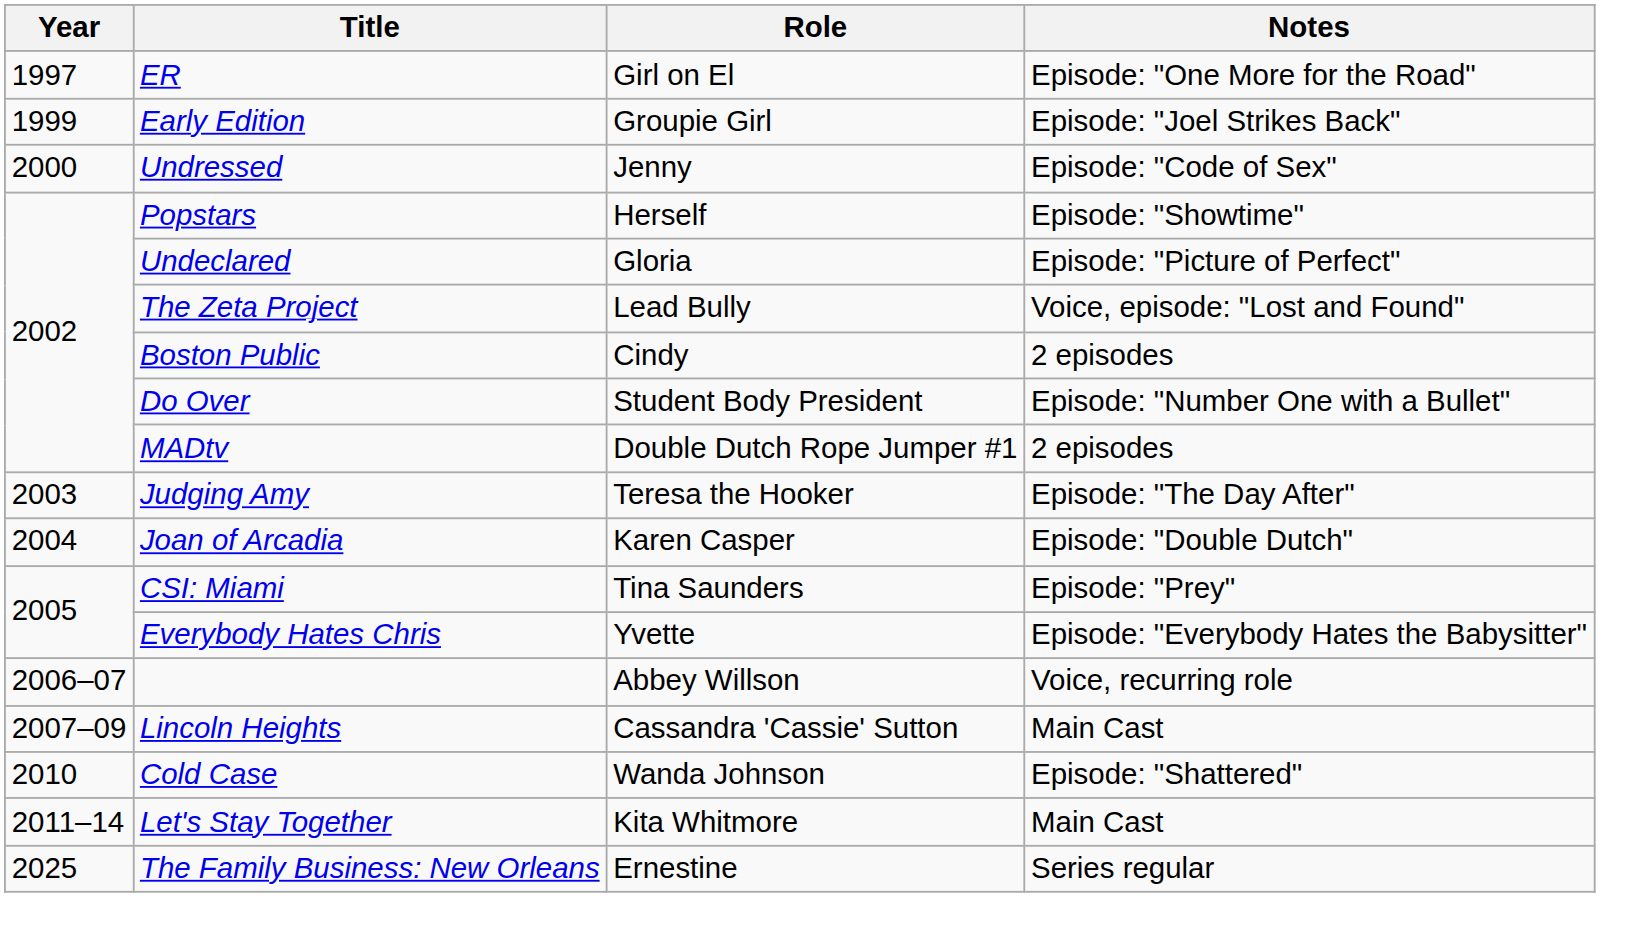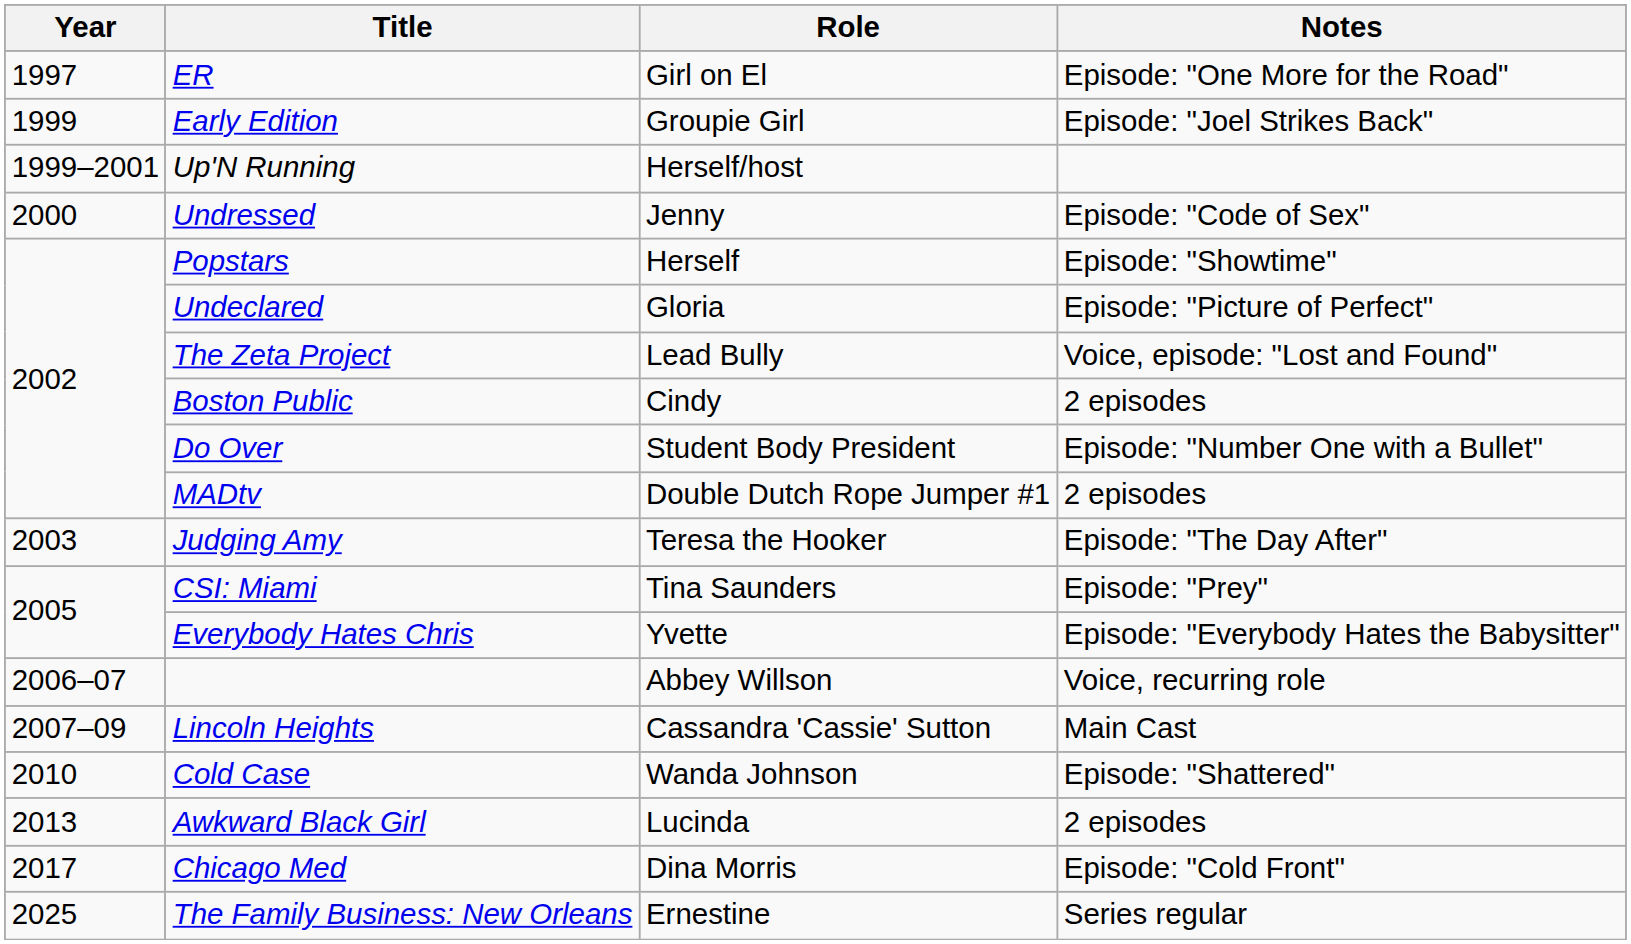+ row: 1999–2001 | Up'N Running | Herself/host
- row: 2004 | Joan of Arcadia | Karen Casper | Episode: "Double Dutch"
- row: 2011–14 | Let's Stay Together | Kita Whitmore | Main Cast
+ row: 2013 | Awkward Black Girl | Lucinda | 2 episodes
+ row: 2017 | Chicago Med | Dina Morris | Episode: "Cold Front"
